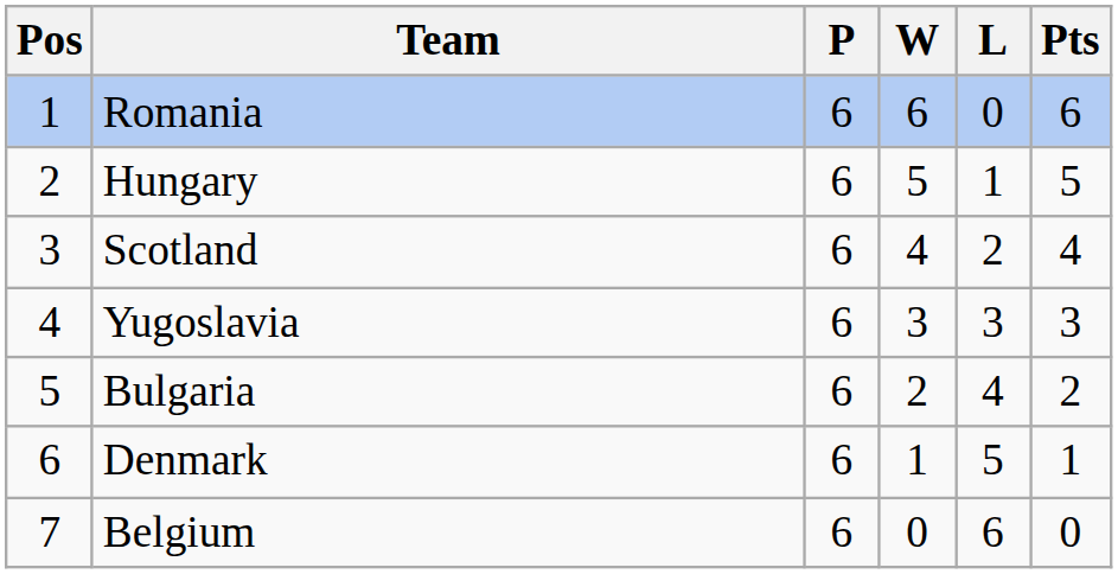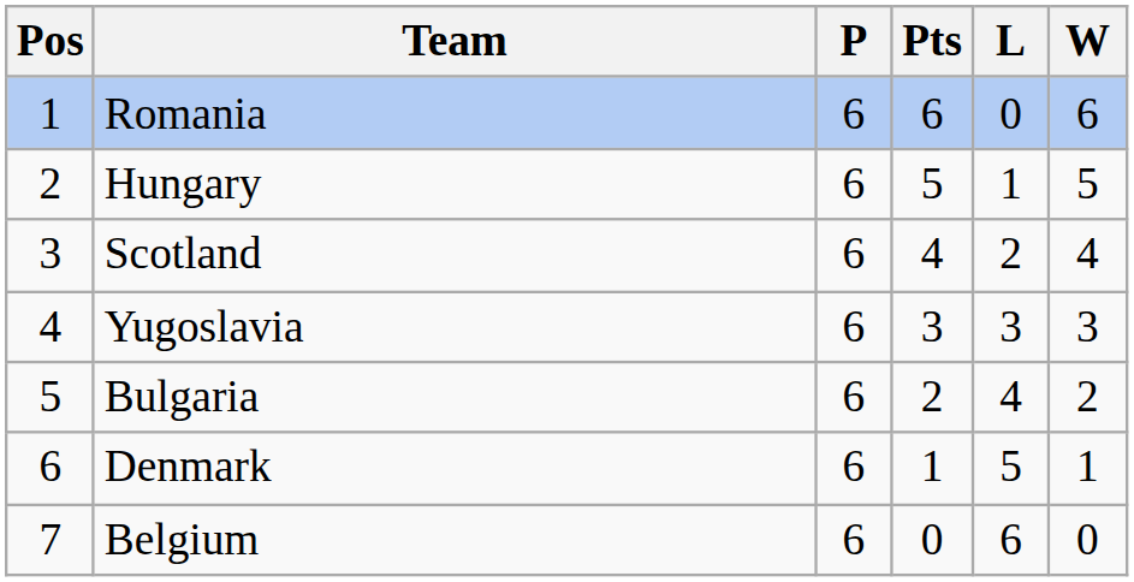columns swapped: W <-> Pts
